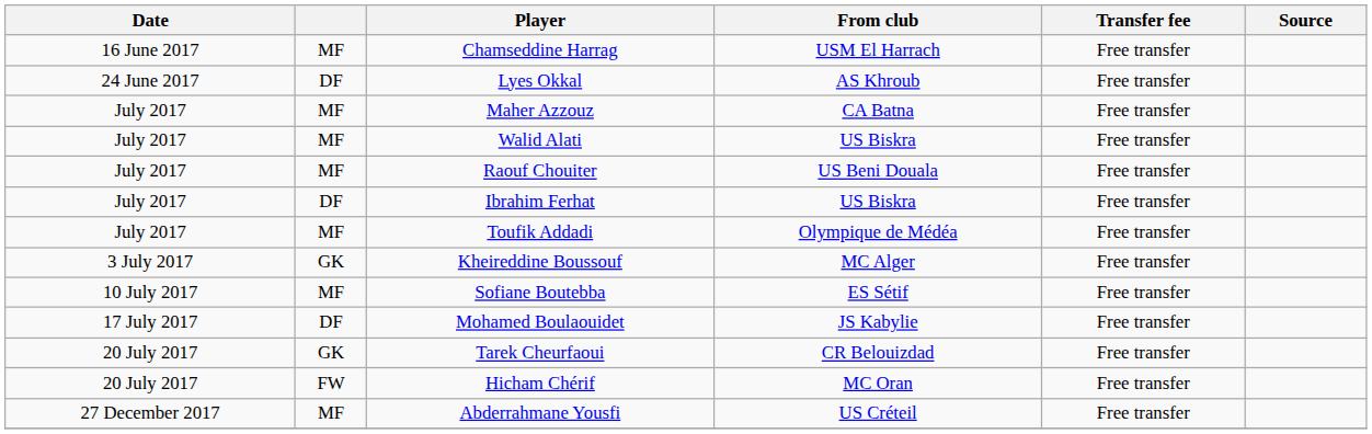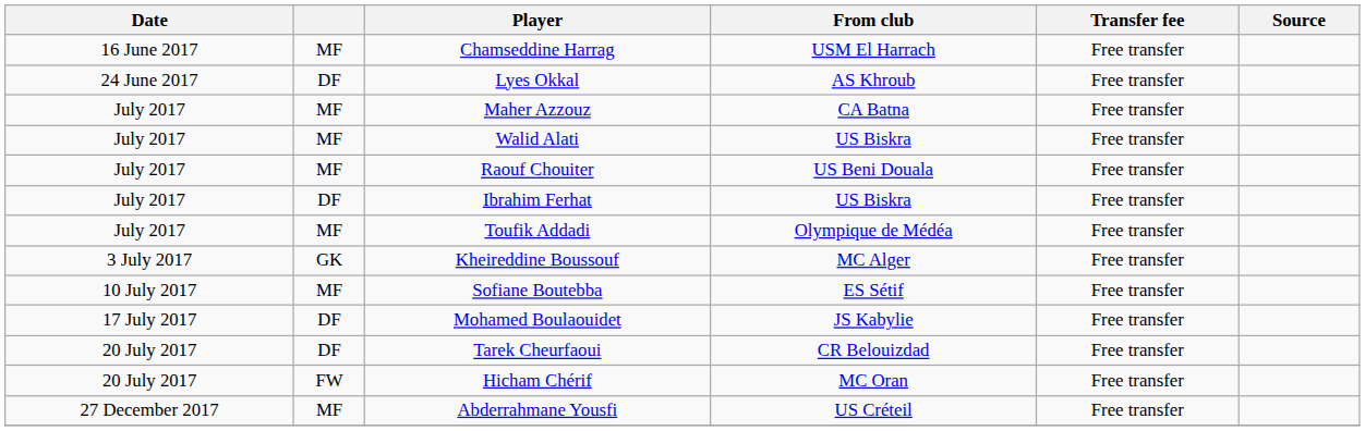Tarek Cheurfaoui | column 2: GK -> DF
